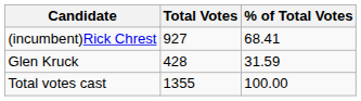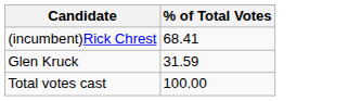- column: Total Votes | 927 | 428 | 1355
